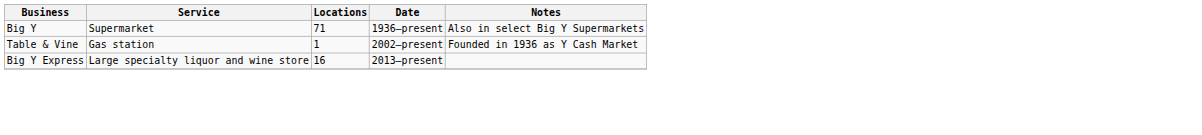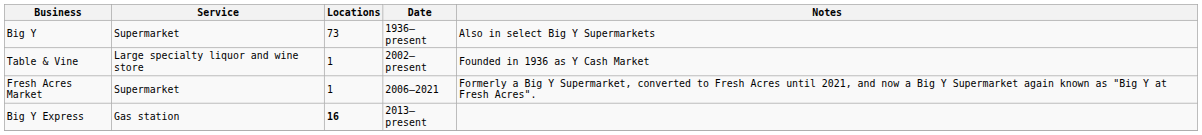Big Y | Locations: 71 -> 73
Table & Vine | Service: Gas station -> Large specialty liquor and wine store
+ row: Fresh Acres Market | Supermarket | 1 | 2006–2021 | Formerly a Big Y Supermarket, converted to Fresh Acres until 2021, and now a Big Y Supermarket again known as "Big Y at Fresh Acres".
Big Y Express | Service: Large specialty liquor and wine store -> Gas station
Big Y Express | Locations: normal -> bold
